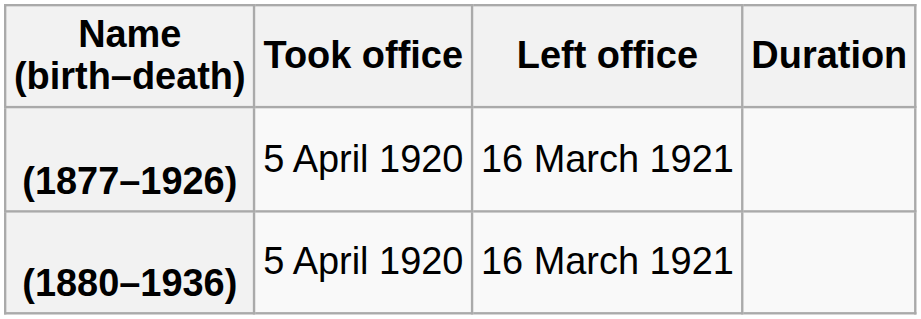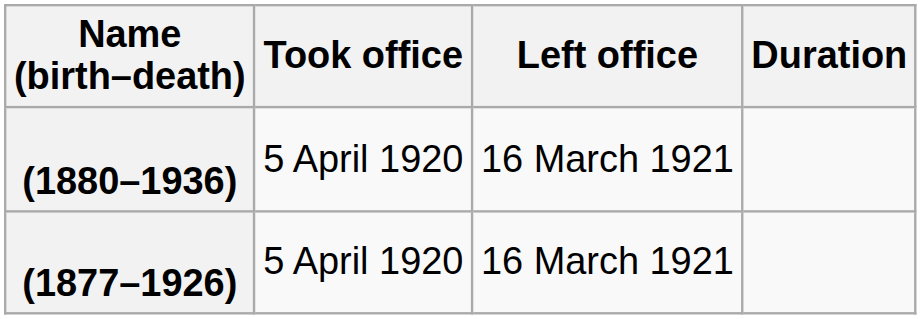rows swapped: (1877–1926) <-> (1880–1936)
